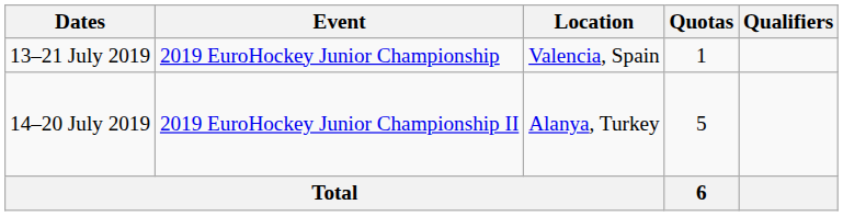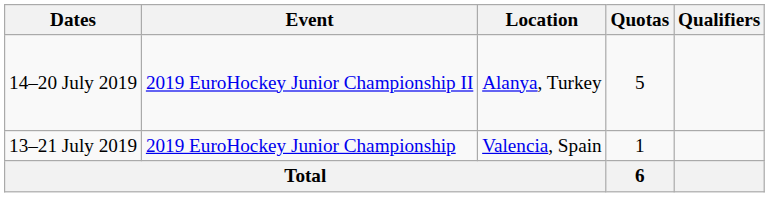rows swapped: 13–21 July 2019 <-> 14–20 July 2019
